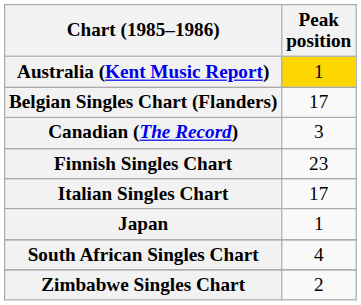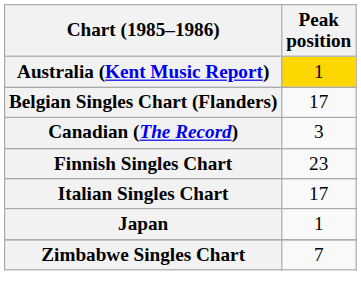- row: South African Singles Chart | 4
Zimbabwe Singles Chart | Peak position: 2 -> 7
